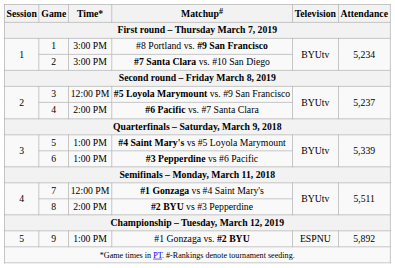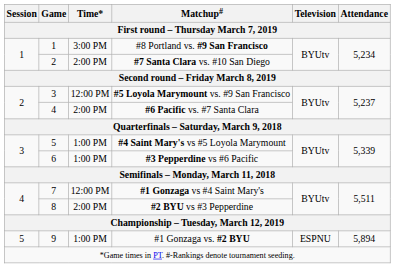#7 Santa Clara vs. #10 San Diego | Time*: 3:00 PM -> 2:00 PM
#1 Gonzaga vs. #2 BYU | Attendance: 5,892 -> 5,894
